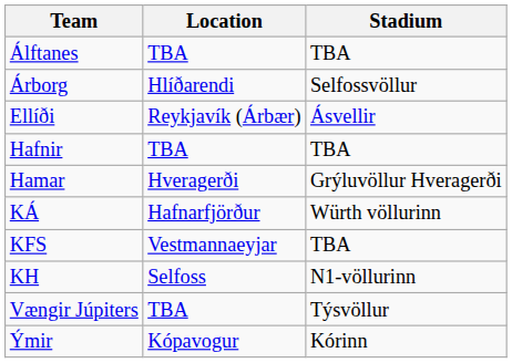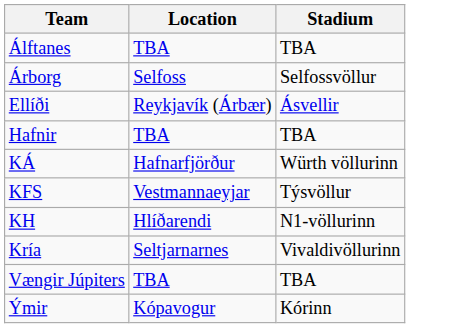Árborg | Location: Hlíðarendi -> Selfoss
- row: Hamar | Hveragerði | Grýluvöllur Hveragerði
KFS | Stadium: TBA -> Týsvöllur
KH | Location: Selfoss -> Hlíðarendi
+ row: Kría | Seltjarnarnes | Vivaldivöllurinn
Vængir Júpiters | Stadium: Týsvöllur -> TBA
